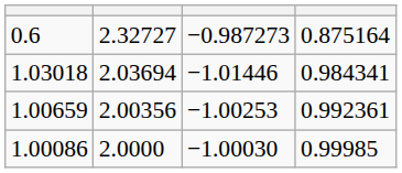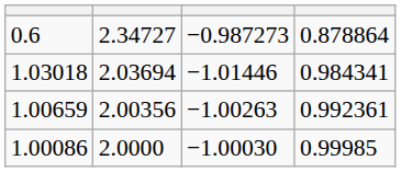0.6 | column 2: 2.32727 -> 2.34727
0.6 | column 4: 0.875164 -> 0.878864
1.00659 | column 3: −1.00253 -> −1.00263
